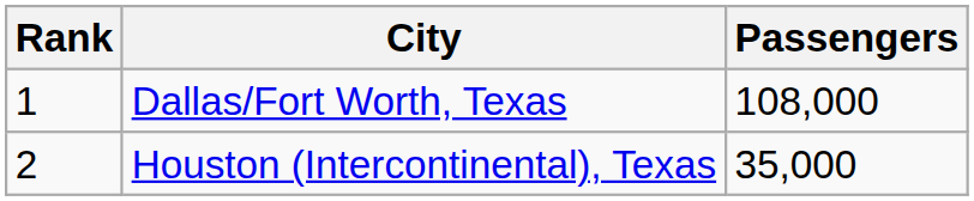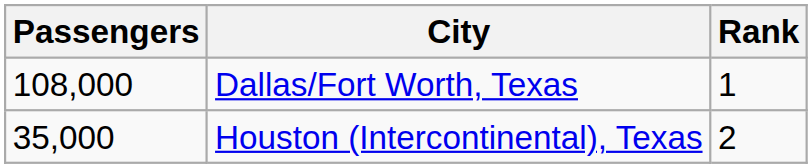columns swapped: Rank <-> Passengers
